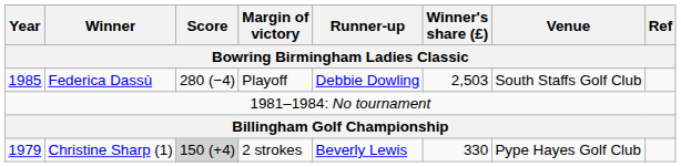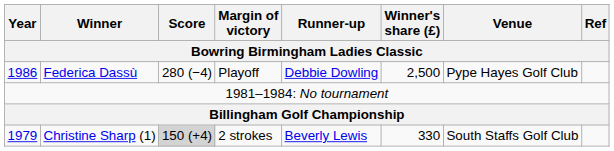Federica Dassù | Year: 1985 -> 1986
Federica Dassù | Winner's share (£): 2,503 -> 2,500
Federica Dassù | Venue: South Staffs Golf Club -> Pype Hayes Golf Club
Christine Sharp (1) | Venue: Pype Hayes Golf Club -> South Staffs Golf Club
